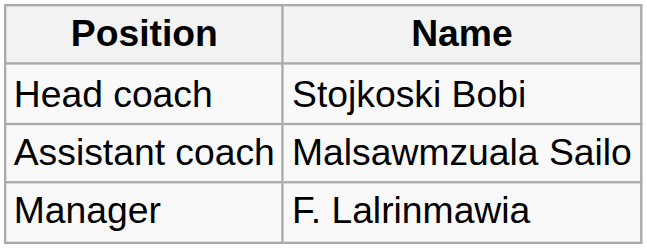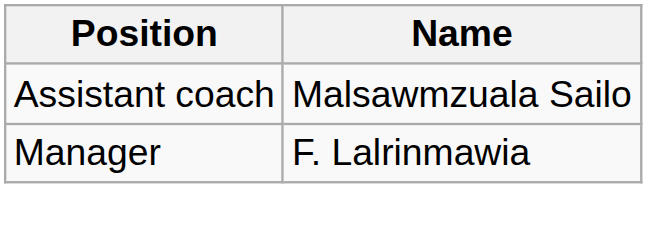- row: Head coach | Stojkoski Bobi
